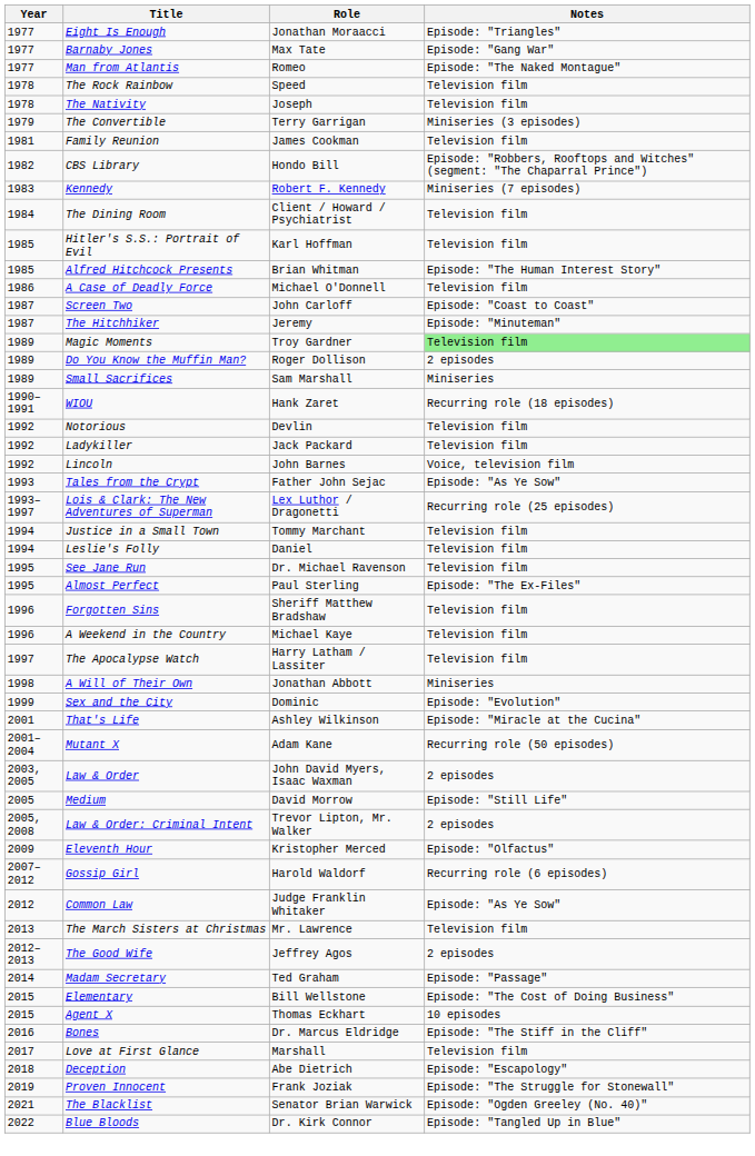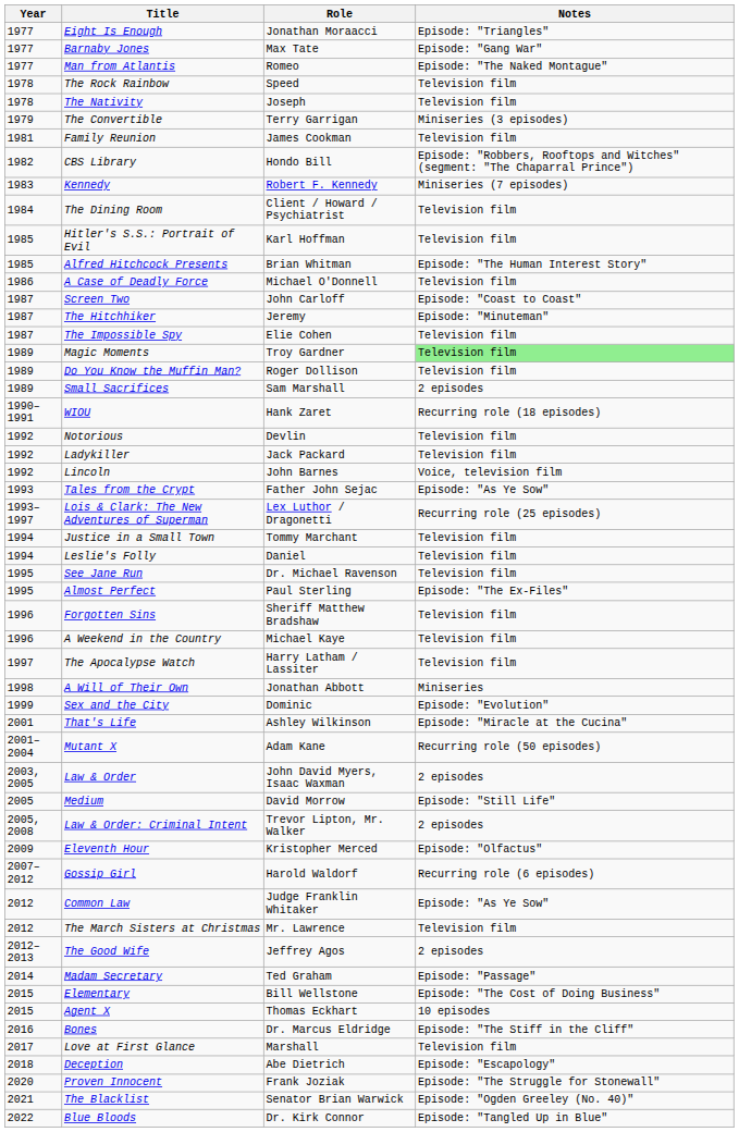+ row: 1987 | The Impossible Spy | Elie Cohen | Television film
Do You Know the Muffin Man? | Notes: 2 episodes -> Television film
Small Sacrifices | Notes: Miniseries -> 2 episodes
The March Sisters at Christmas | Year: 2013 -> 2012
Proven Innocent | Year: 2019 -> 2020
